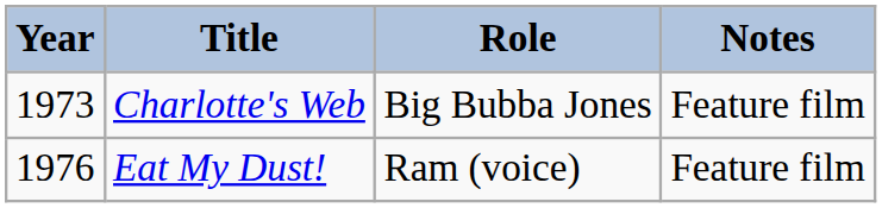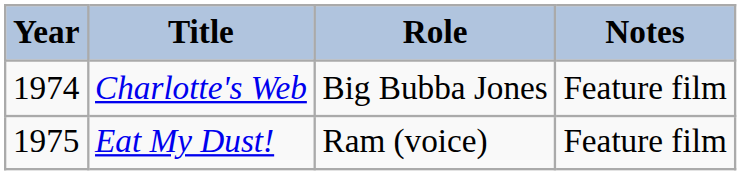Charlotte's Web | Year: 1973 -> 1974
Eat My Dust! | Year: 1976 -> 1975
